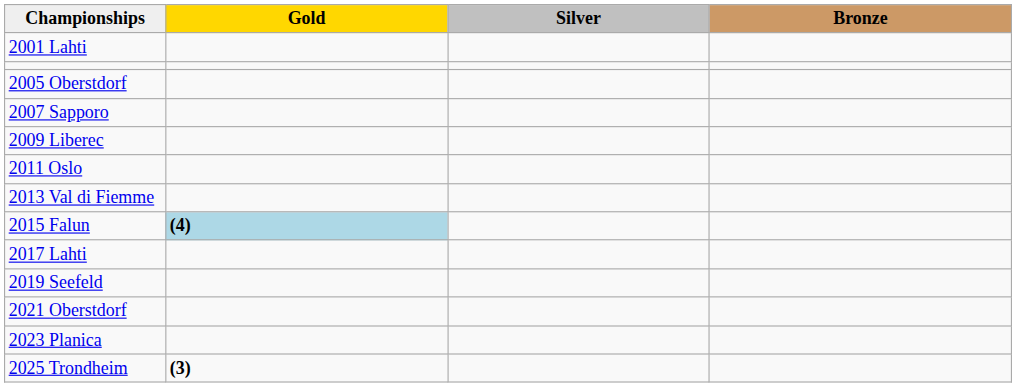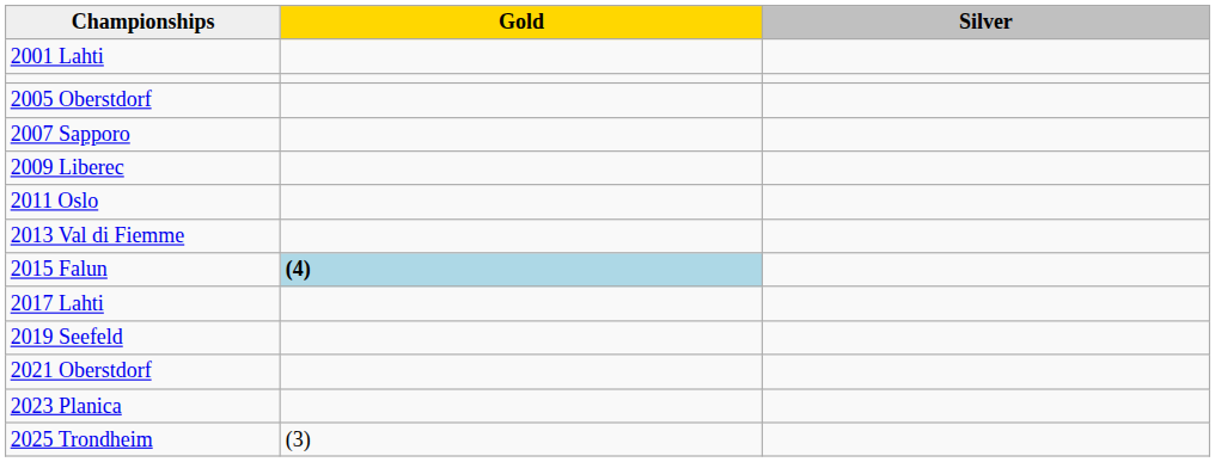- column: Bronze
2025 Trondheim | Gold: bold -> normal
